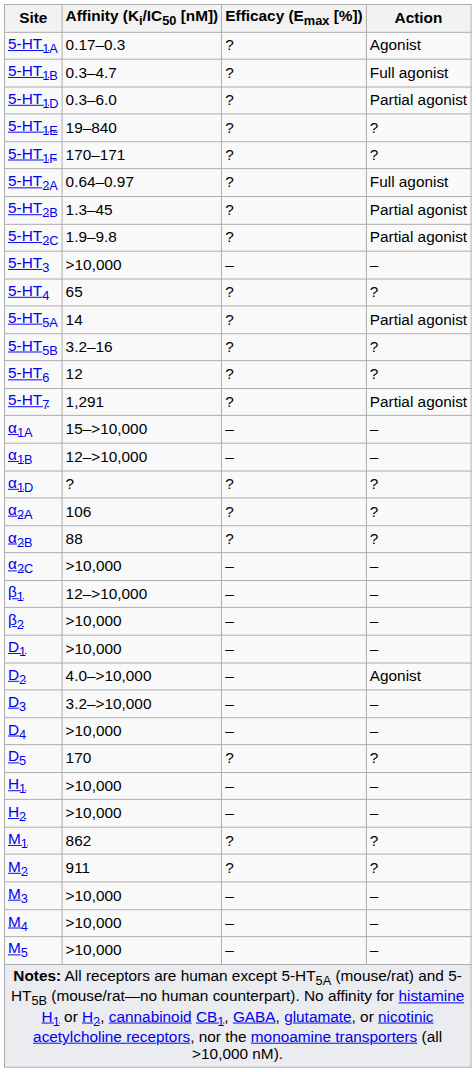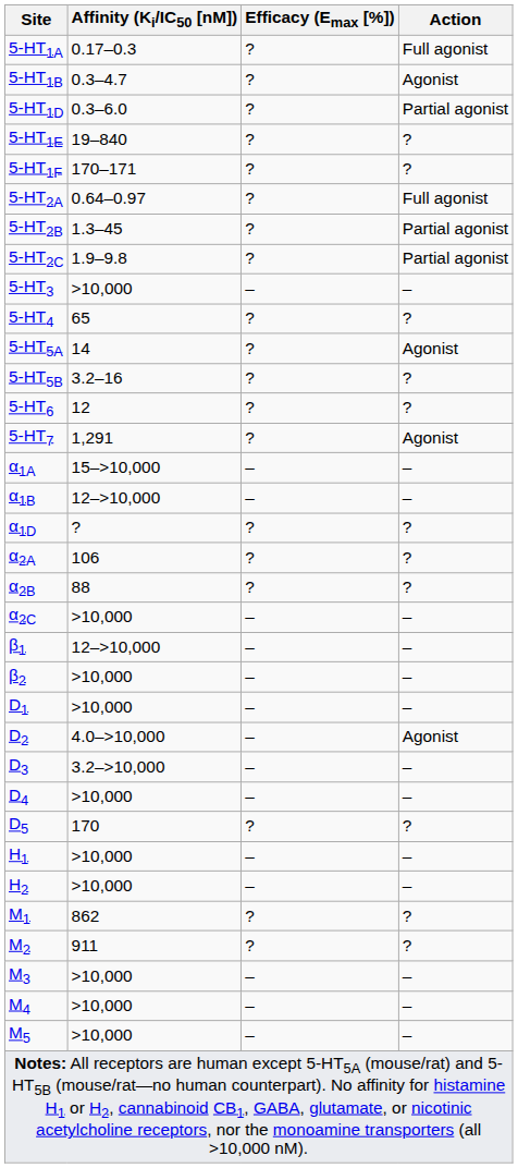5-HT1A | Action: Agonist -> Full agonist
5-HT1B | Action: Full agonist -> Agonist
5-HT5A | Action: Partial agonist -> Agonist
5-HT7 | Action: Partial agonist -> Agonist
